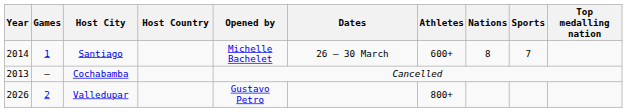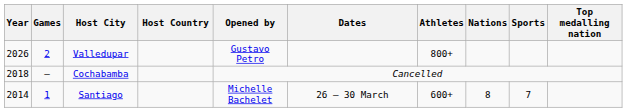rows swapped: Santiago <-> Valledupar
Cochabamba | Year: 2013 -> 2018
